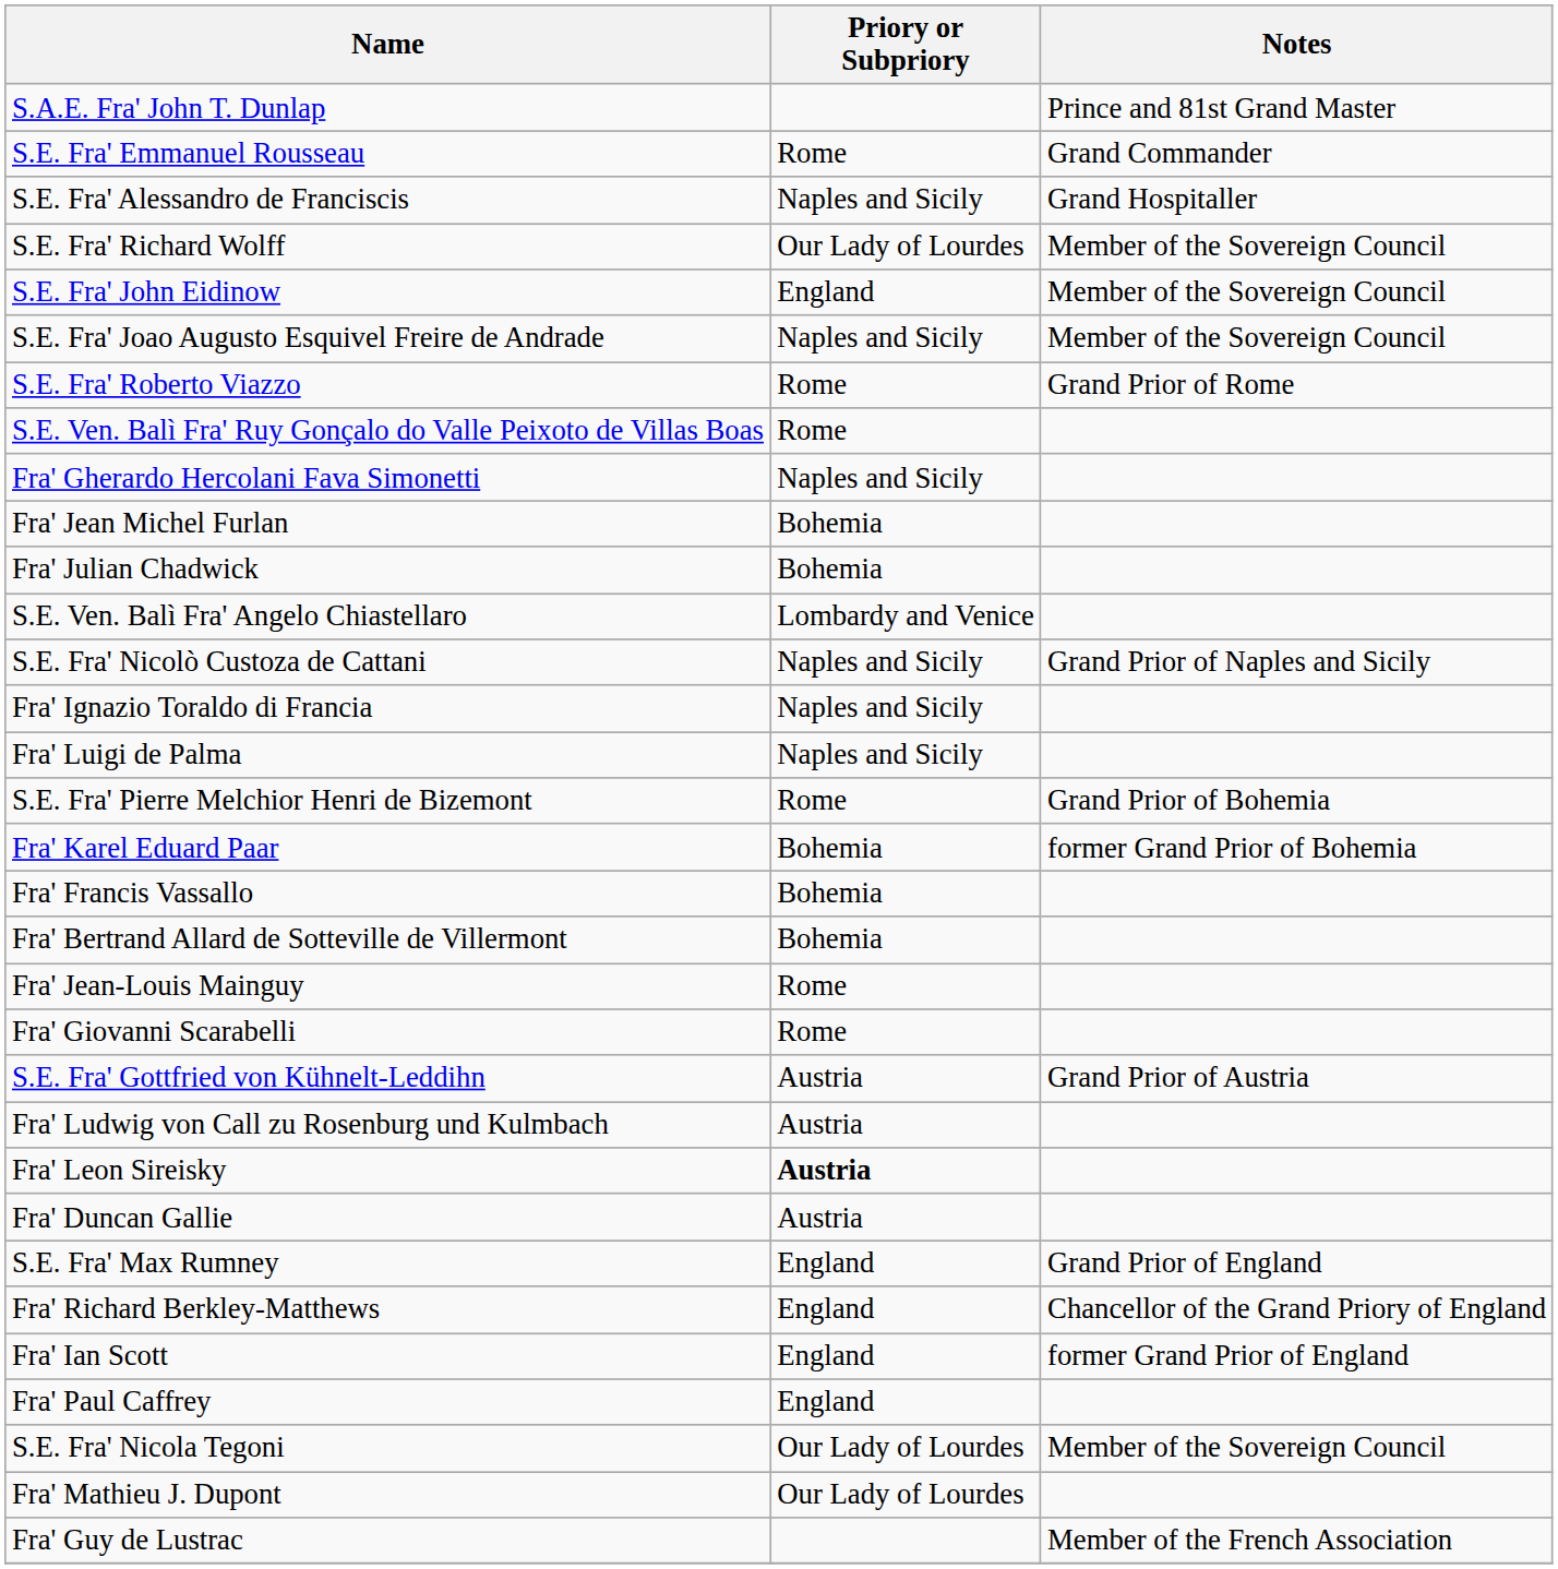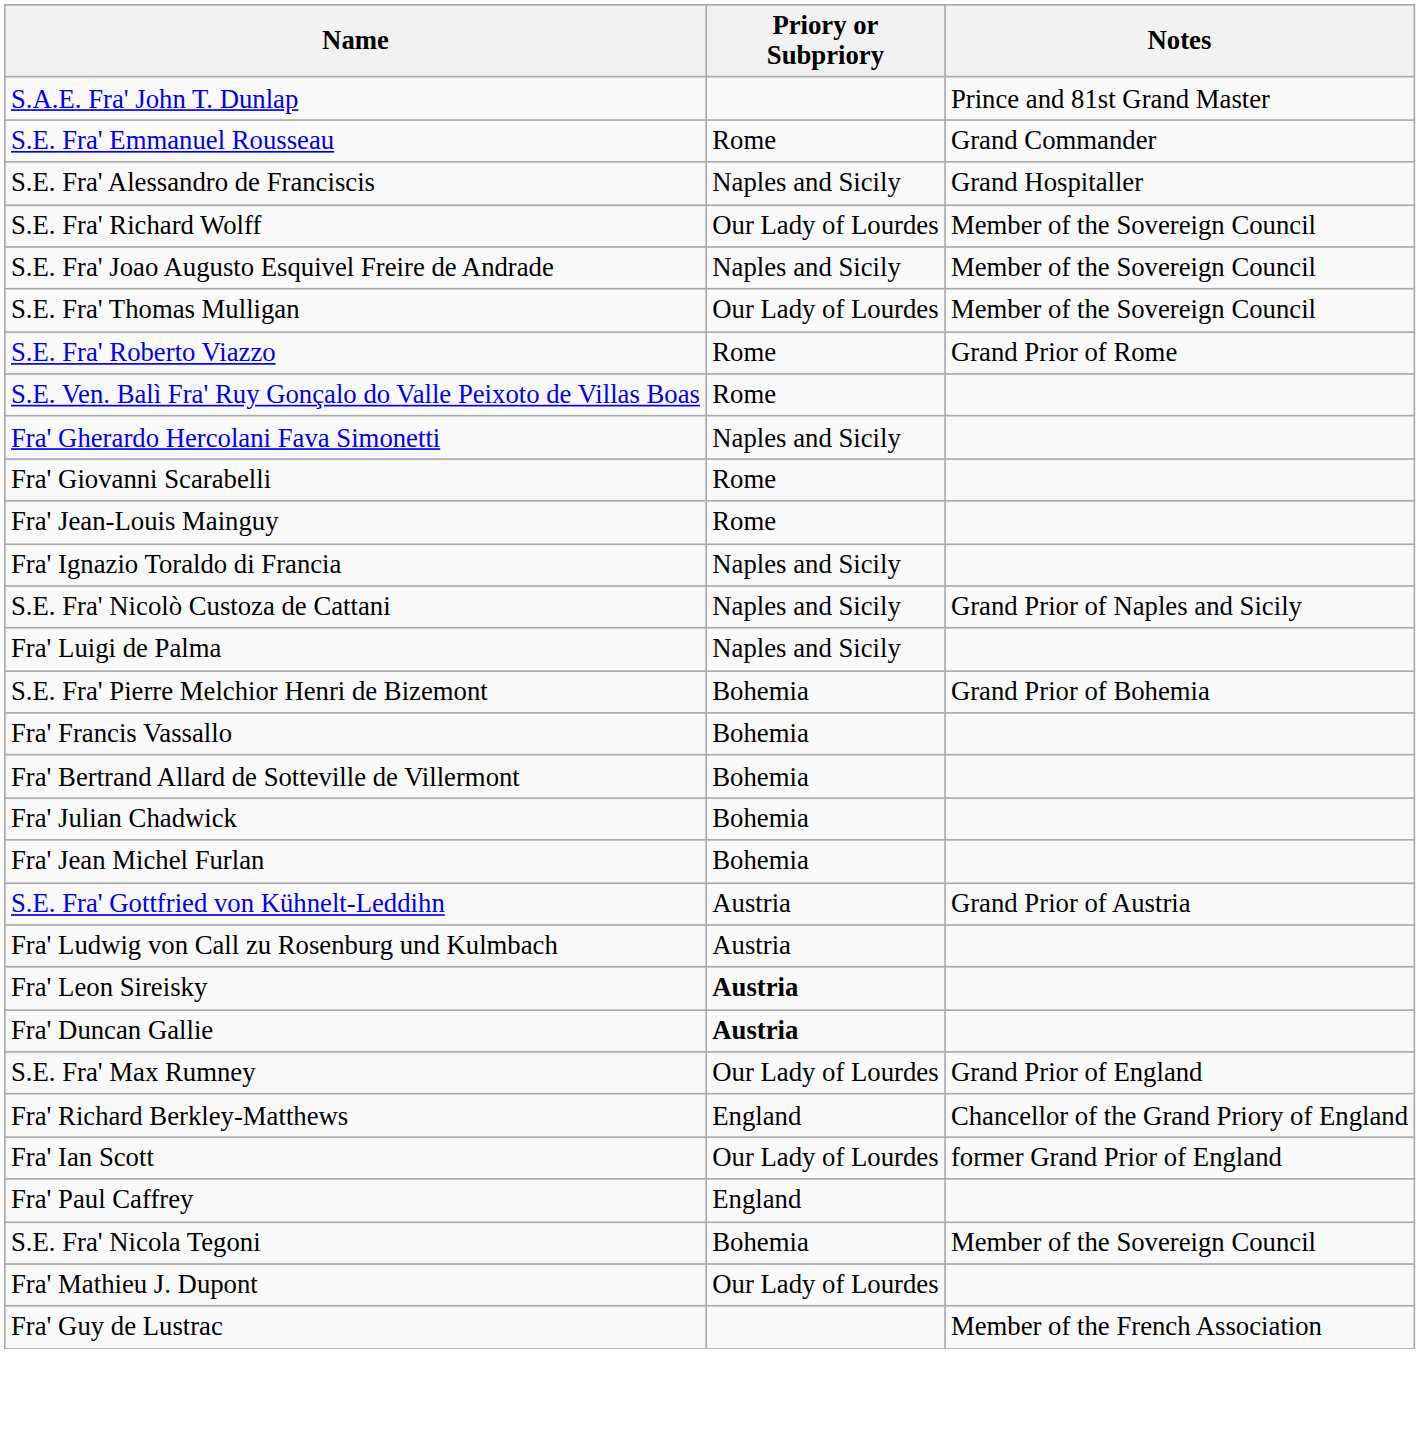- row: S.E. Fra' John Eidinow | England | Member of the Sovereign Council
+ row: S.E. Fra' Thomas Mulligan | Our Lady of Lourdes | Member of the Sovereign Council
rows swapped: Fra' Giovanni Scarabelli <-> Fra' Jean Michel Furlan
rows swapped: Fra' Jean-Louis Mainguy <-> Fra' Julian Chadwick
- row: S.E. Ven. Balì Fra' Angelo Chiastellaro | Lombardy and Venice
rows swapped: S.E. Fra' Nicolò Custoza de Cattani <-> Fra' Ignazio Toraldo di Francia
S.E. Fra' Pierre Melchior Henri de Bizemont | Priory or Subpriory: Rome -> Bohemia
- row: Fra' Karel Eduard Paar | Bohemia | former Grand Prior of Bohemia
Fra' Duncan Gallie | Priory or Subpriory: normal -> bold
S.E. Fra' Max Rumney | Priory or Subpriory: England -> Our Lady of Lourdes
Fra' Ian Scott | Priory or Subpriory: England -> Our Lady of Lourdes
S.E. Fra' Nicola Tegoni | Priory or Subpriory: Our Lady of Lourdes -> Bohemia
